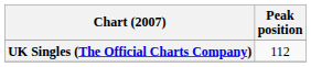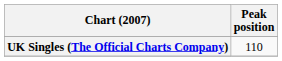UK Singles (The Official Charts Company) | Peak position: 112 -> 110
